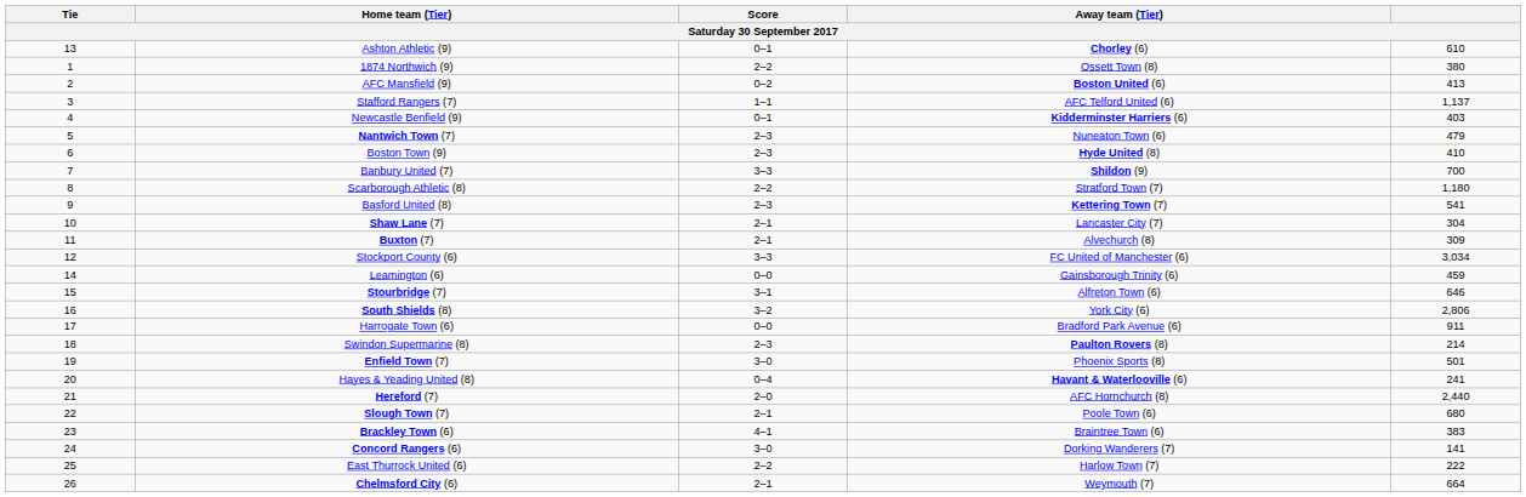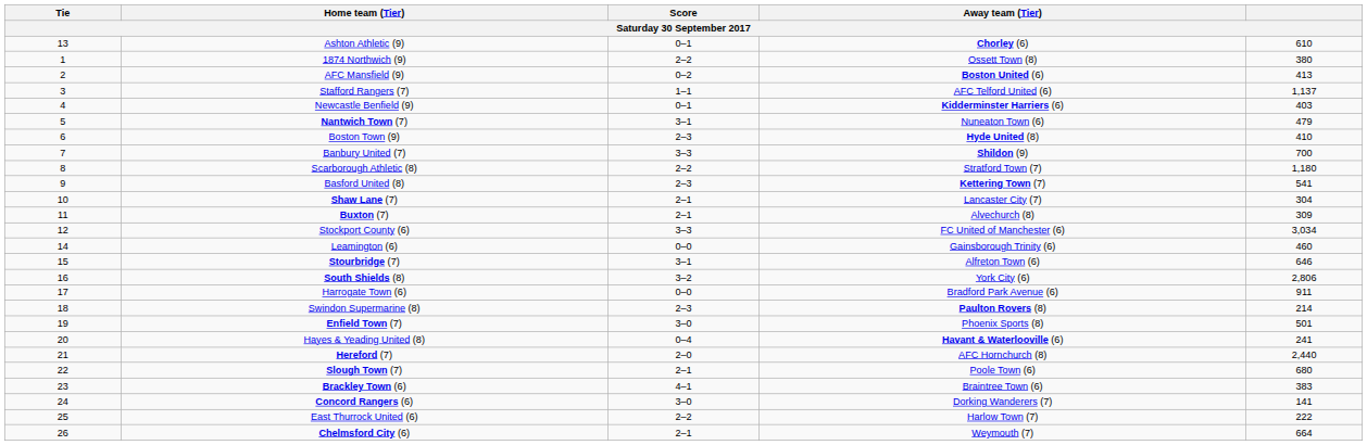Nantwich Town (7) | Score: 2–3 -> 3–1
Leamington (6) | column 5: 459 -> 460
